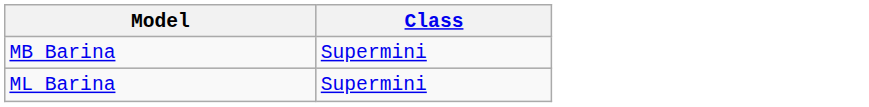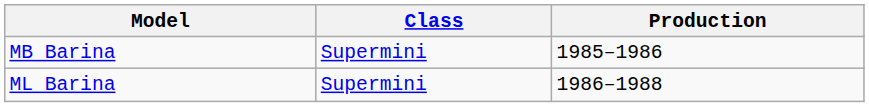+ column: Production | 1985–1986 | 1986–1988
